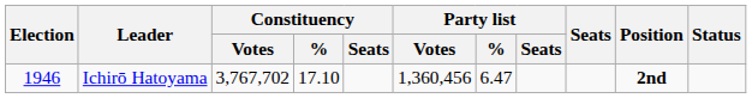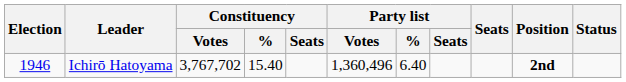Ichirō Hatoyama | Constituency / %: 17.10 -> 15.40
Ichirō Hatoyama | Party list / Votes: 1,360,456 -> 1,360,496
Ichirō Hatoyama | Party list / %: 6.47 -> 6.40
